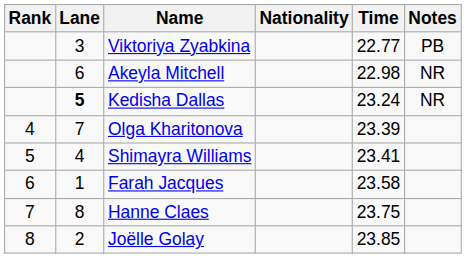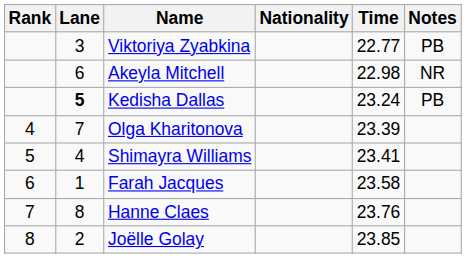Kedisha Dallas | Notes: NR -> PB
Hanne Claes | Time: 23.75 -> 23.76
